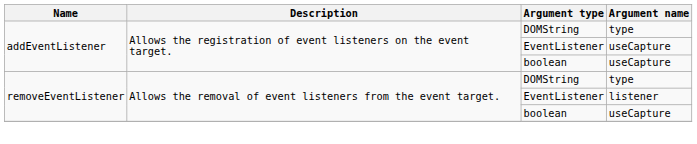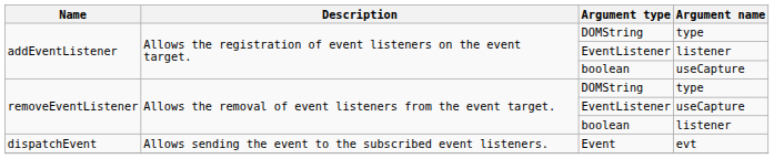addEventListener / EventListener | Argument name: useCapture -> listener
removeEventListener / EventListener | Argument name: listener -> useCapture
removeEventListener / boolean | Argument name: useCapture -> listener
+ row: dispatchEvent | Allows sending the event to the subscribed event listeners. | Event | evt
